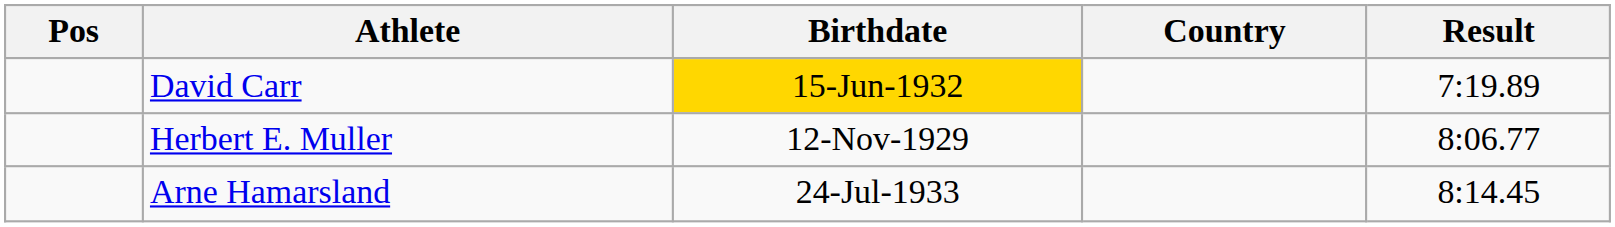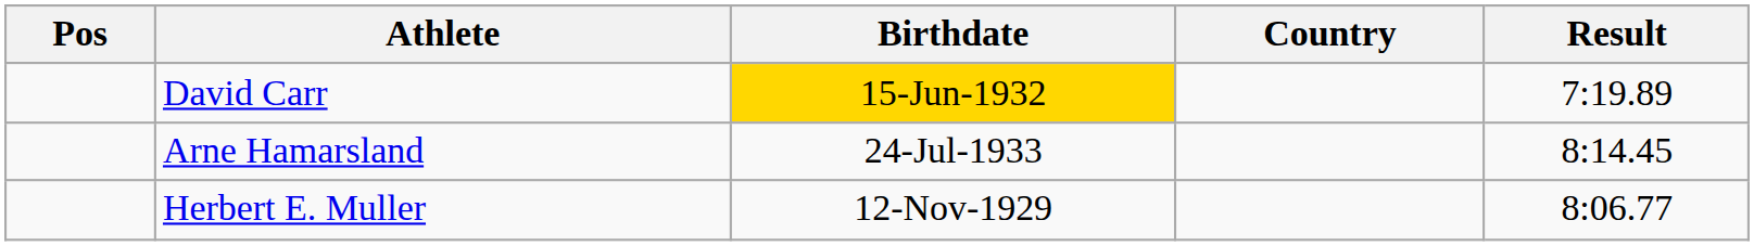rows swapped: Herbert E. Muller <-> Arne Hamarsland
